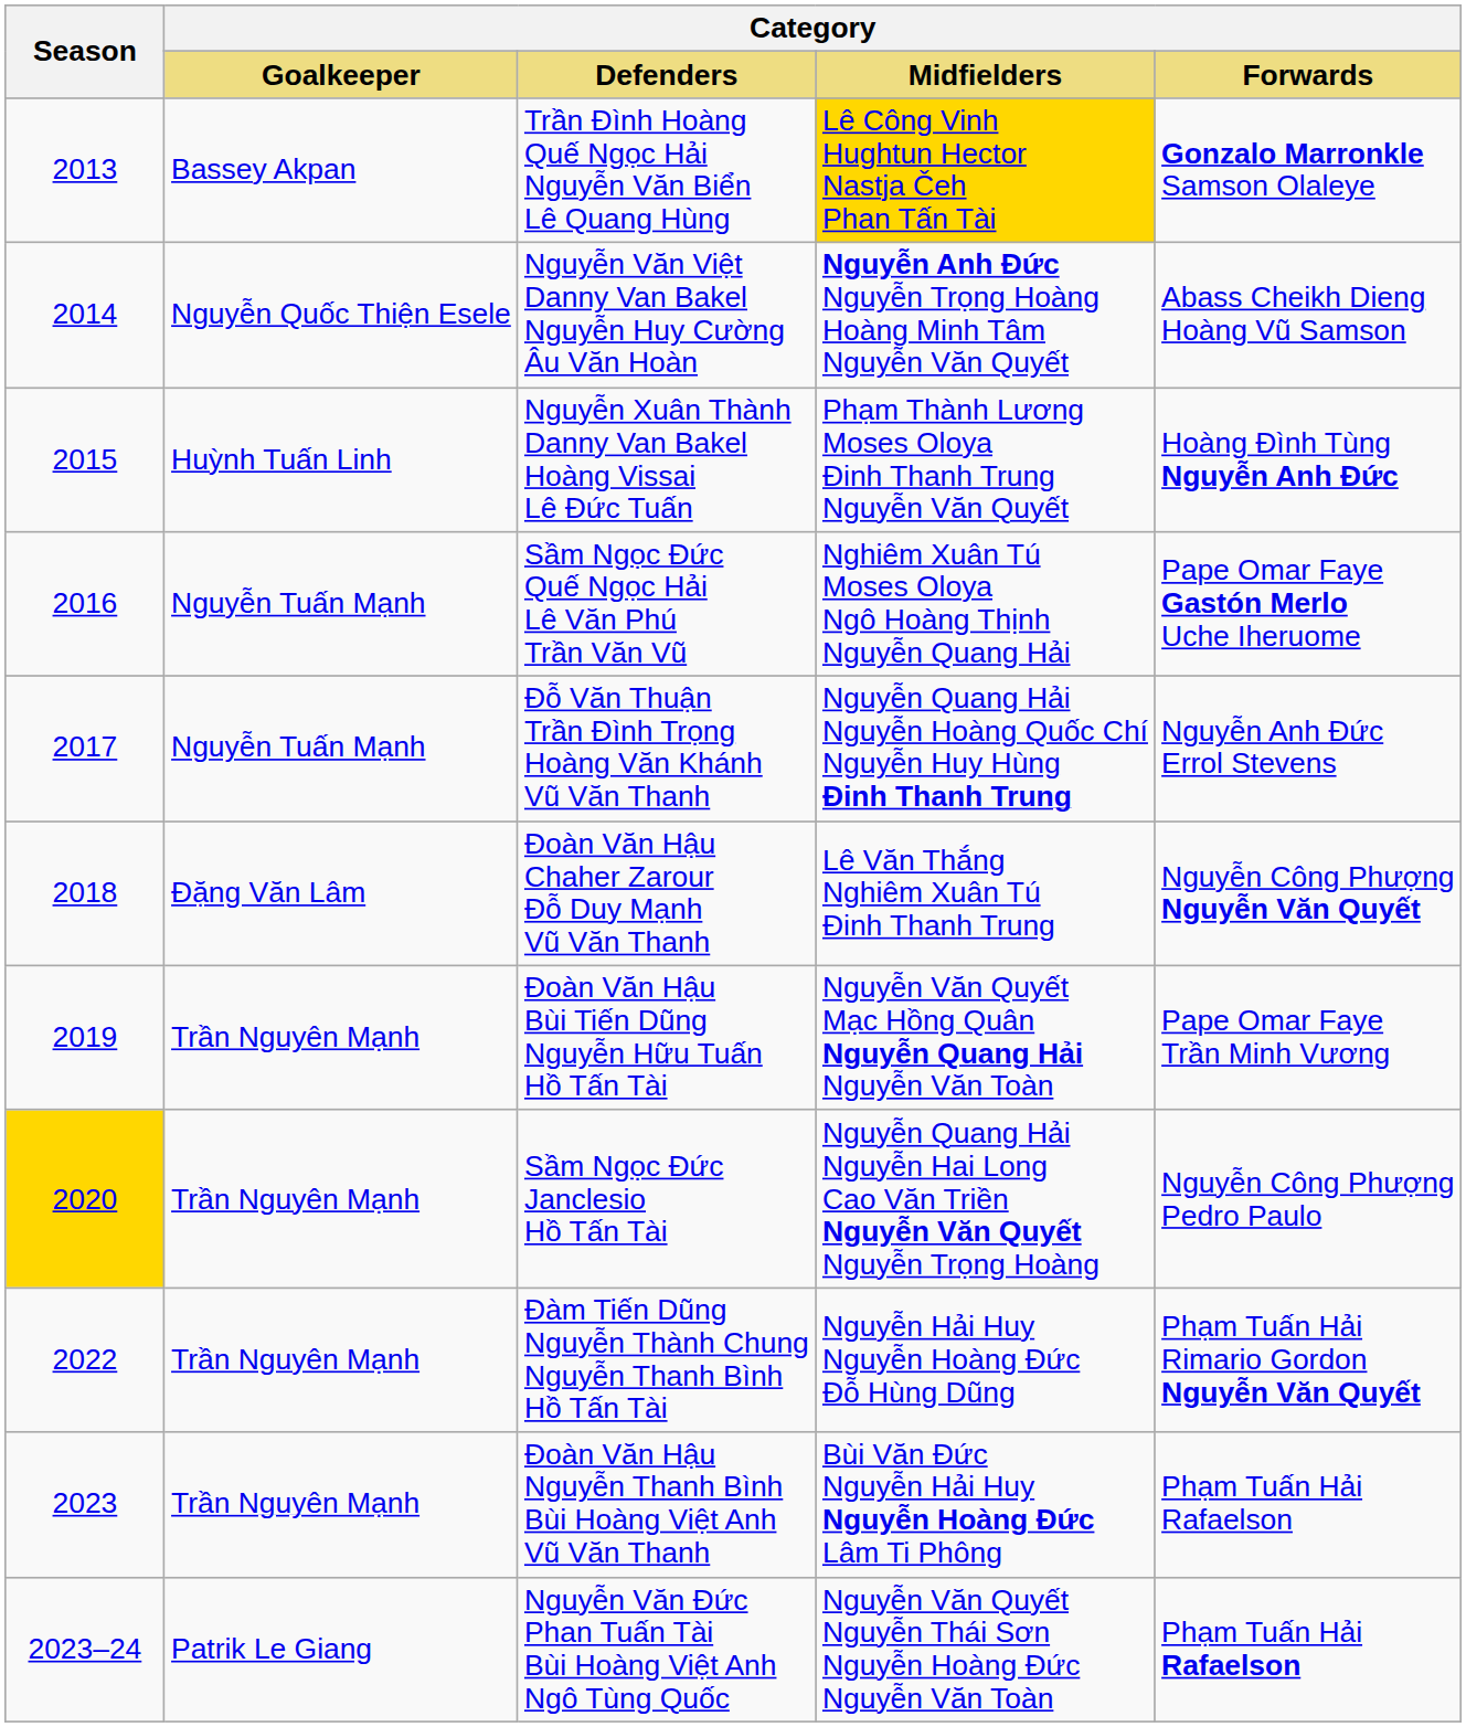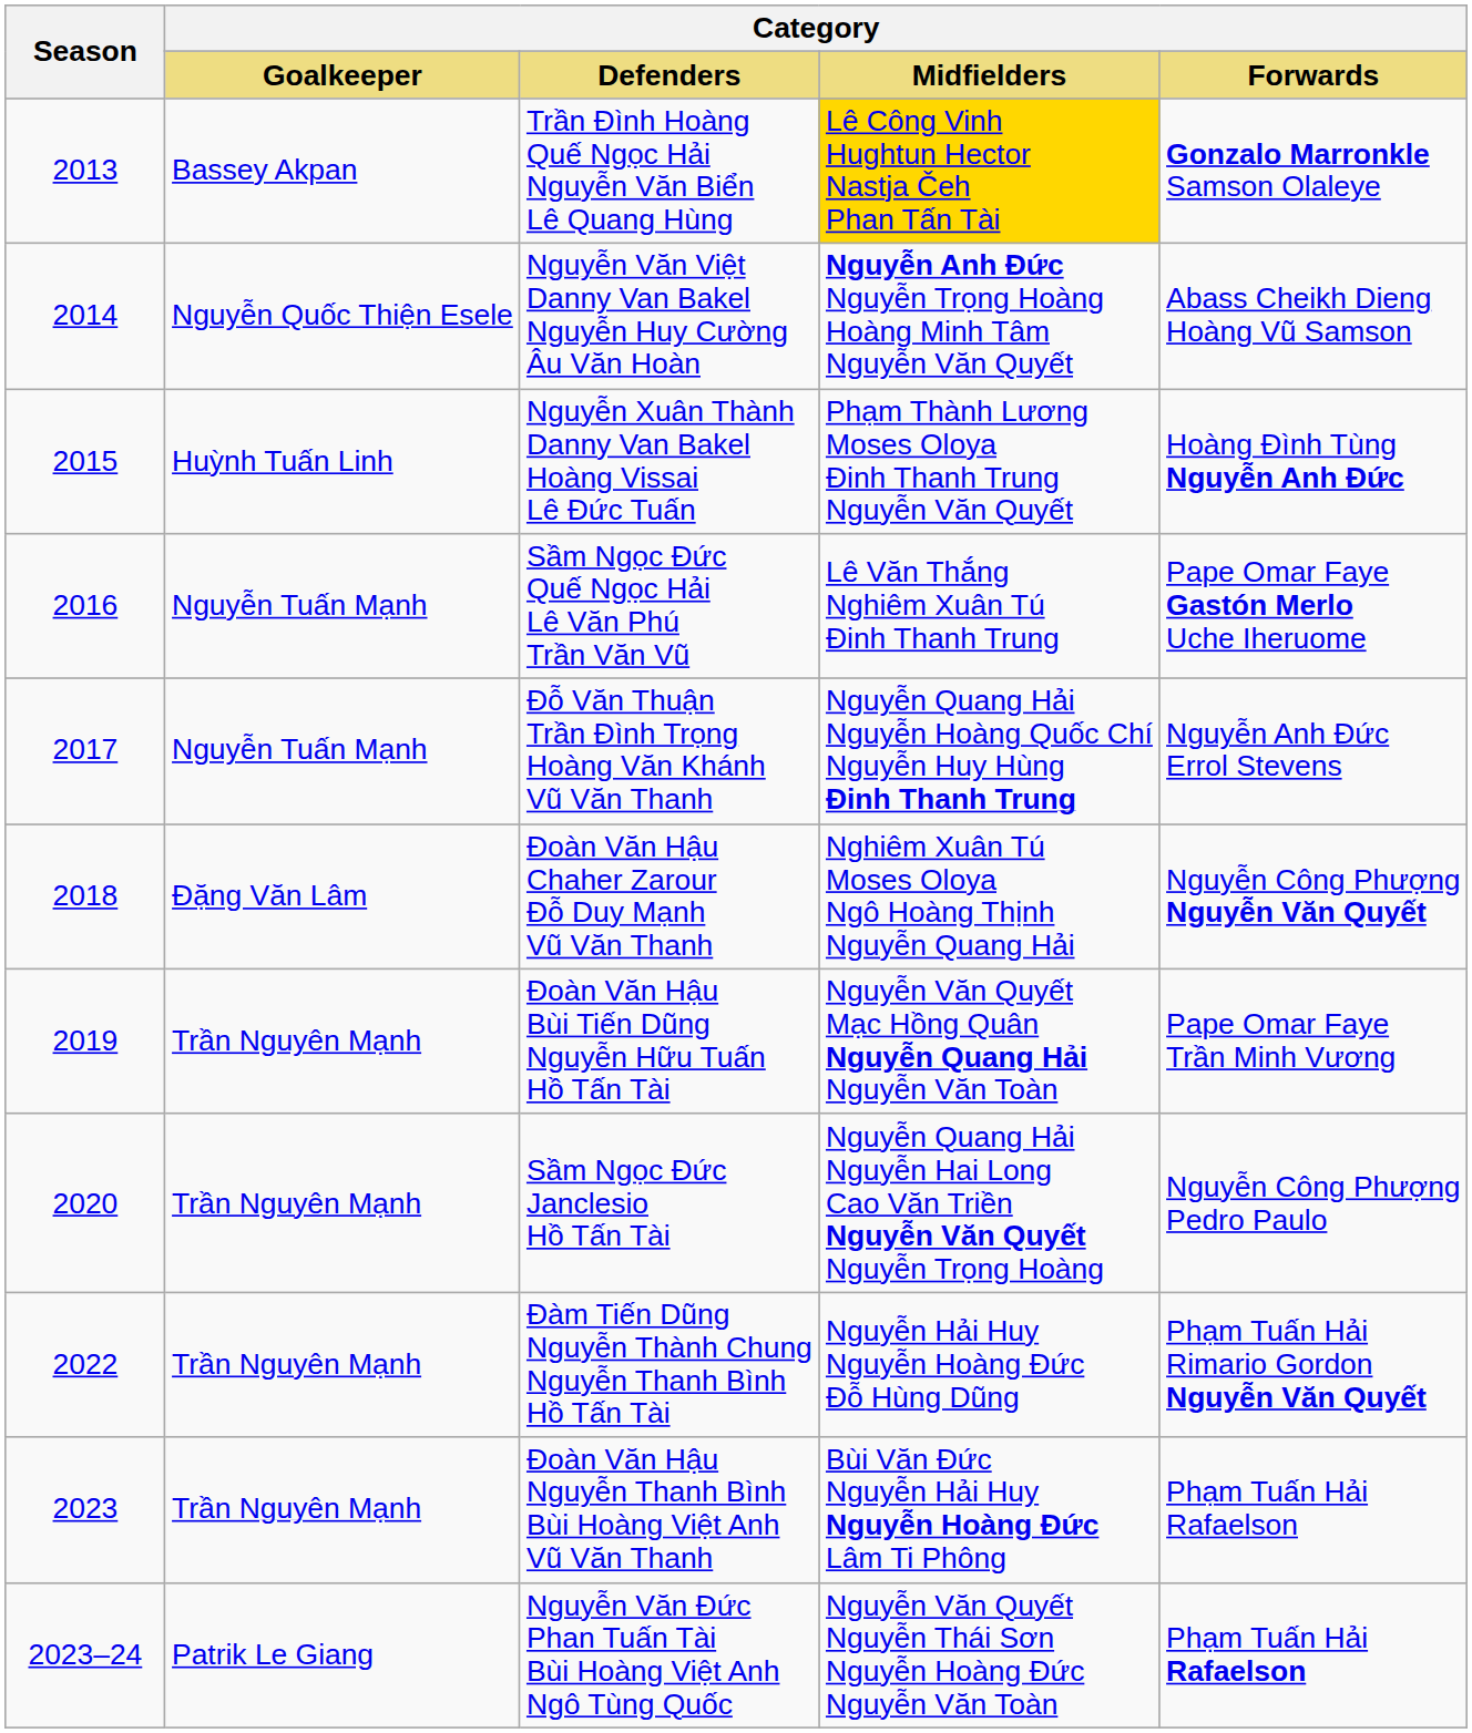Sầm Ngọc Đức Quế Ngọc Hải Lê Văn Phú Trần Văn Vũ | Category / Midfielders: Nghiêm Xuân Tú Moses Oloya Ngô Hoàng Thịnh Nguyễn Quang Hải -> Lê Văn Thắng Nghiêm Xuân Tú Đinh Thanh Trung
Đoàn Văn Hậu Chaher Zarour Đỗ Duy Mạnh Vũ Văn Thanh | Category / Midfielders: Lê Văn Thắng Nghiêm Xuân Tú Đinh Thanh Trung -> Nghiêm Xuân Tú Moses Oloya Ngô Hoàng Thịnh Nguyễn Quang Hải
Sầm Ngọc Đức Janclesio Hồ Tấn Tài | Season: gold background -> no background
